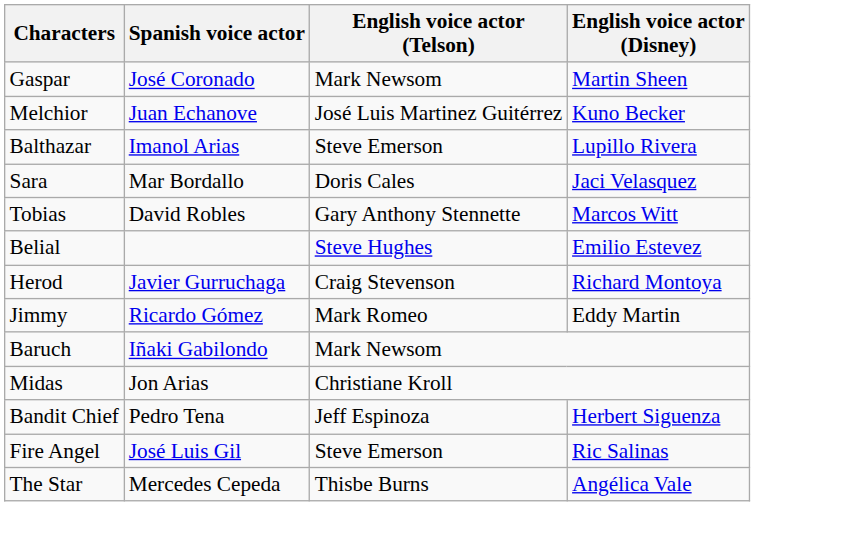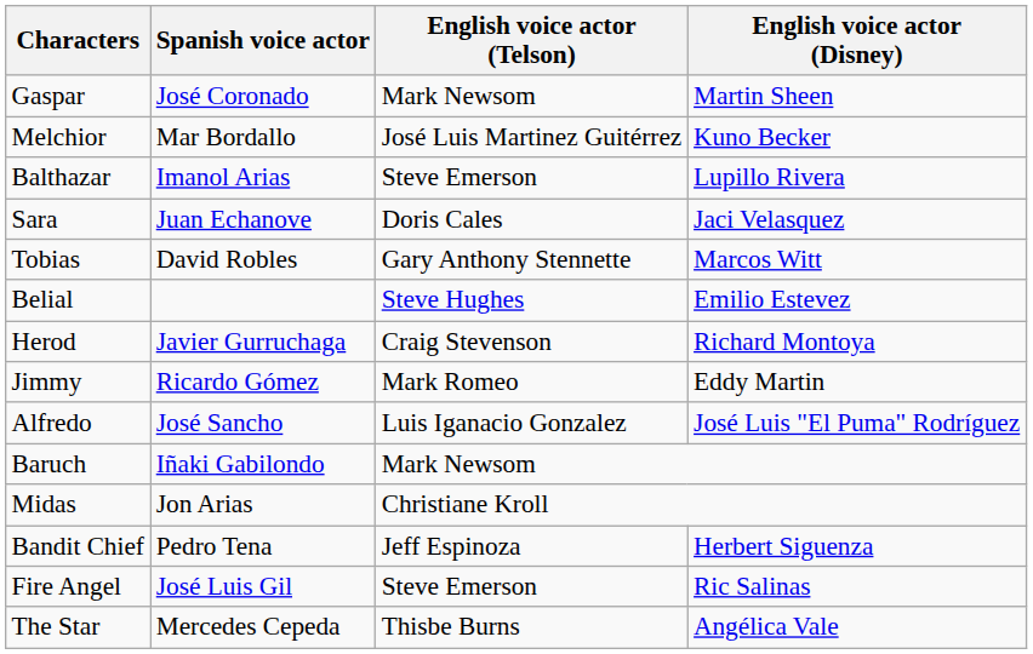Melchior | Spanish voice actor: Juan Echanove -> Mar Bordallo
Sara | Spanish voice actor: Mar Bordallo -> Juan Echanove
+ row: Alfredo | José Sancho | Luis Iganacio Gonzalez | José Luis "El Puma" Rodríguez
